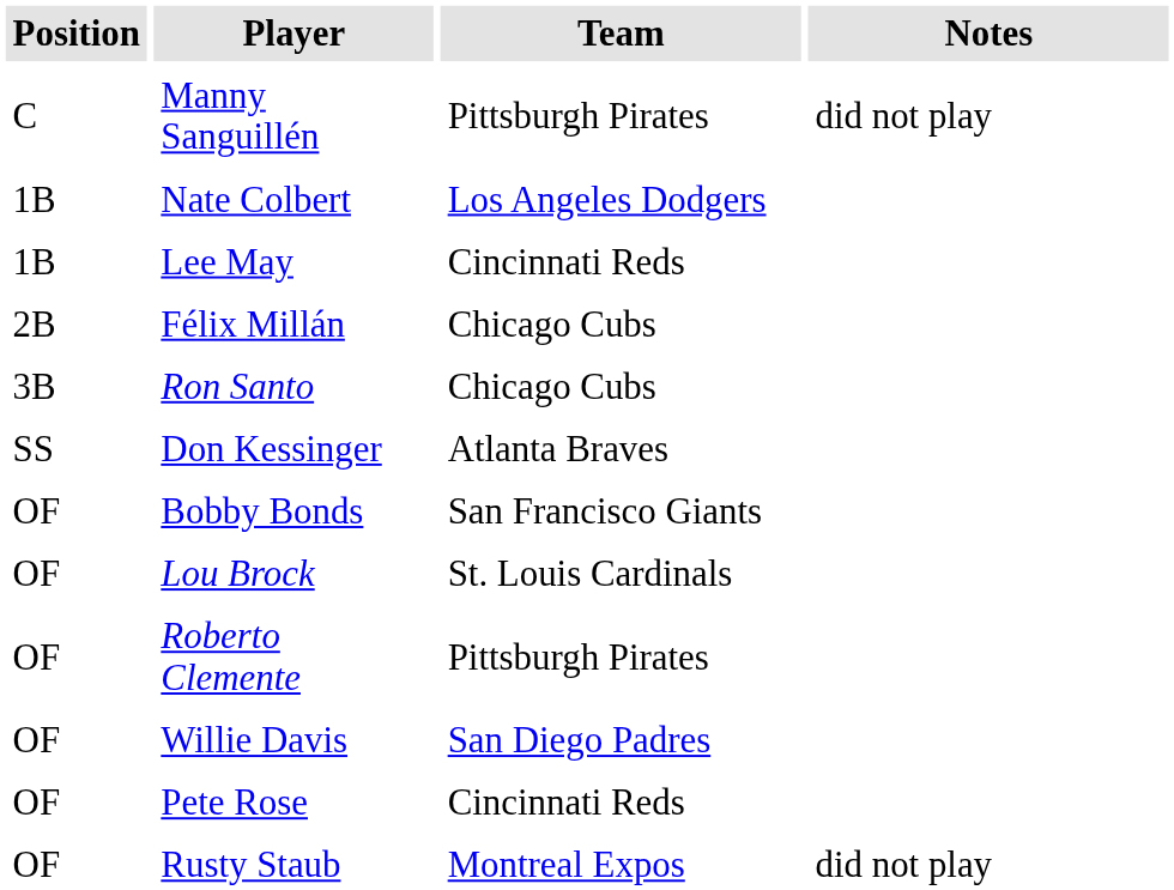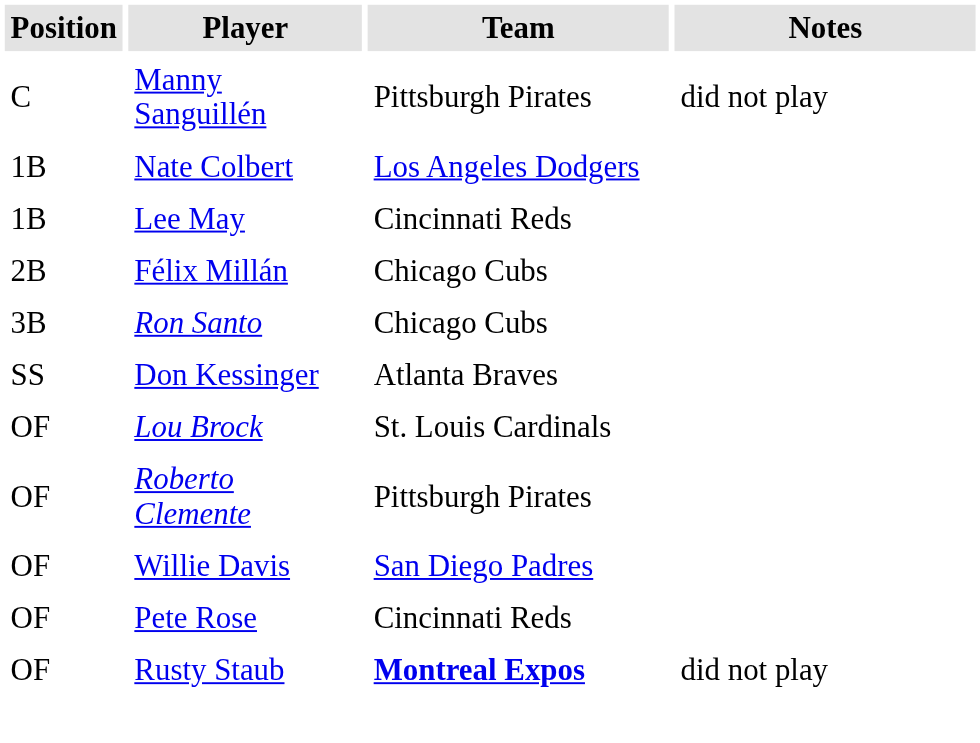- row: OF | Bobby Bonds | San Francisco Giants
Rusty Staub | Team: normal -> bold
